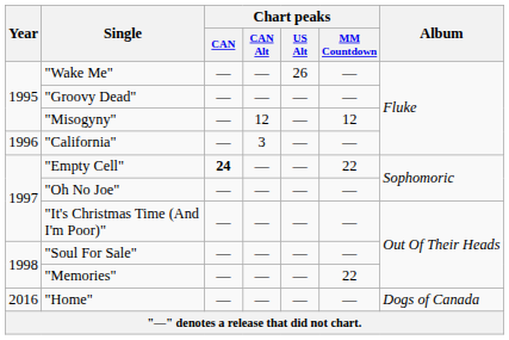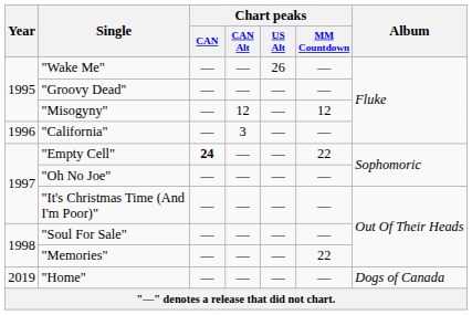"Home" | Year: 2016 -> 2019
